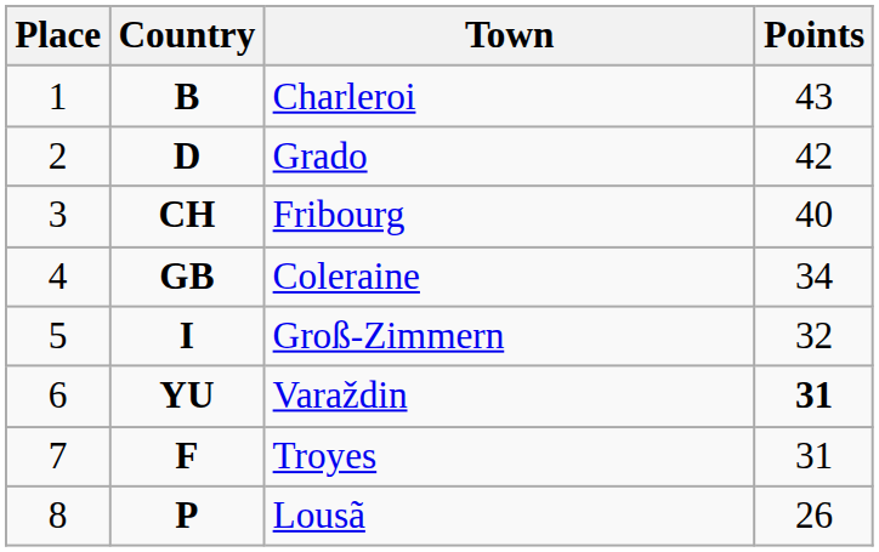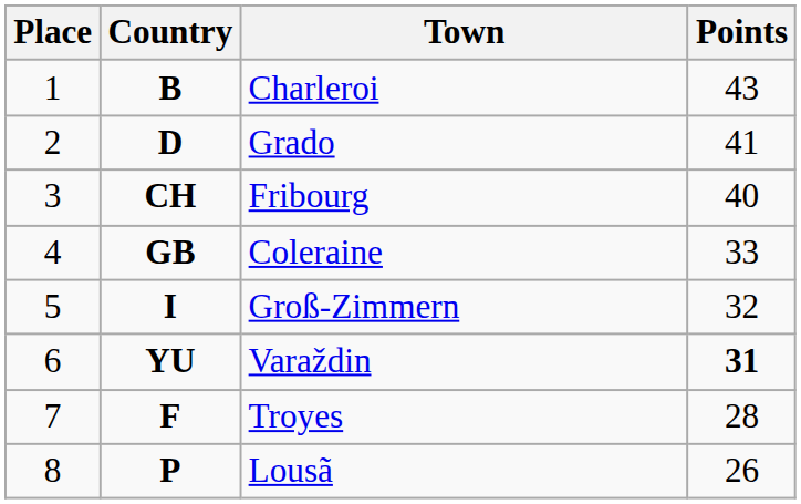Grado | Points: 42 -> 41
Coleraine | Points: 34 -> 33
Troyes | Points: 31 -> 28
